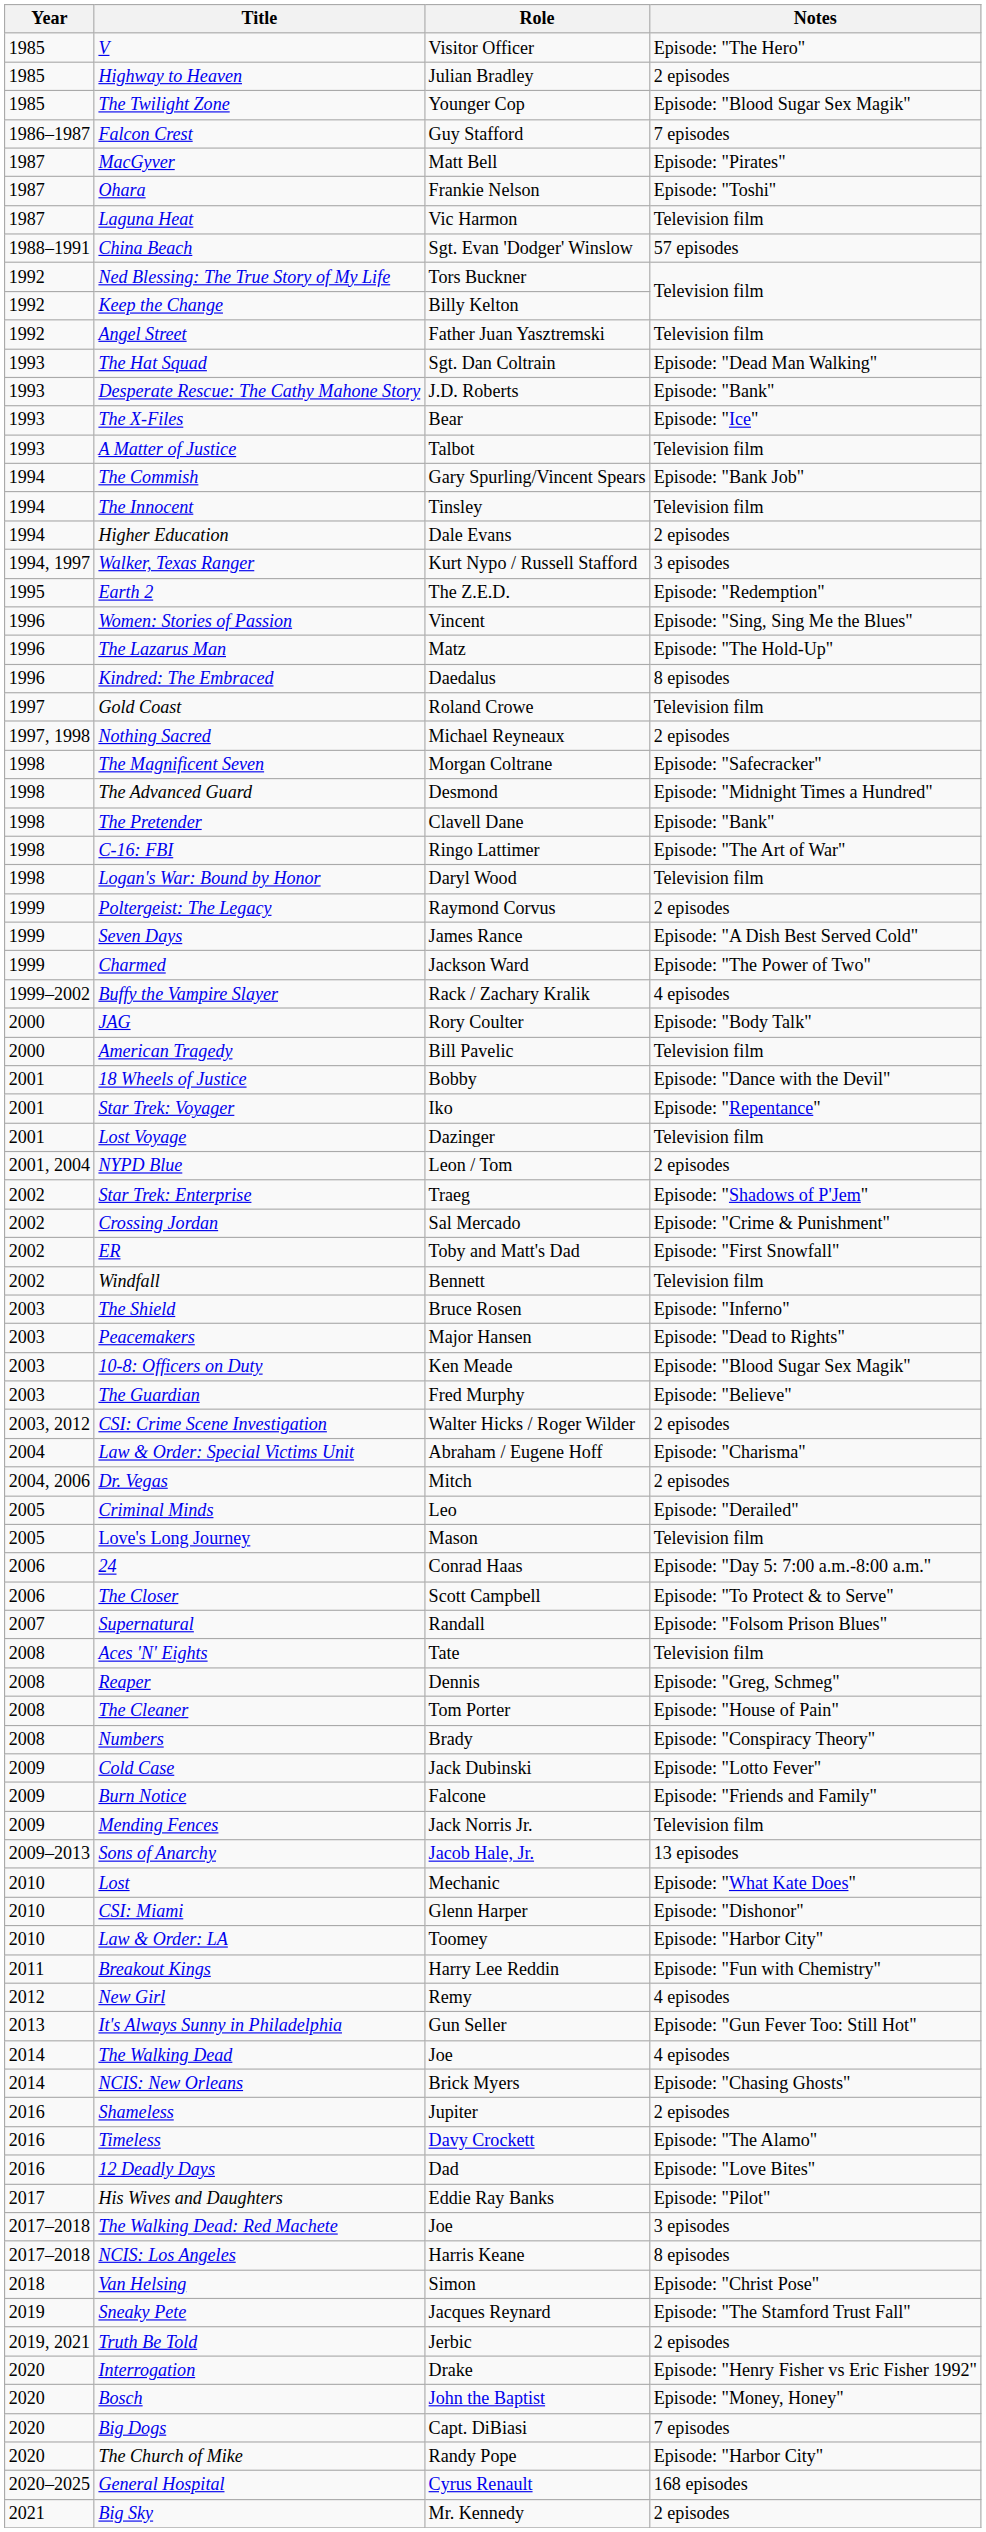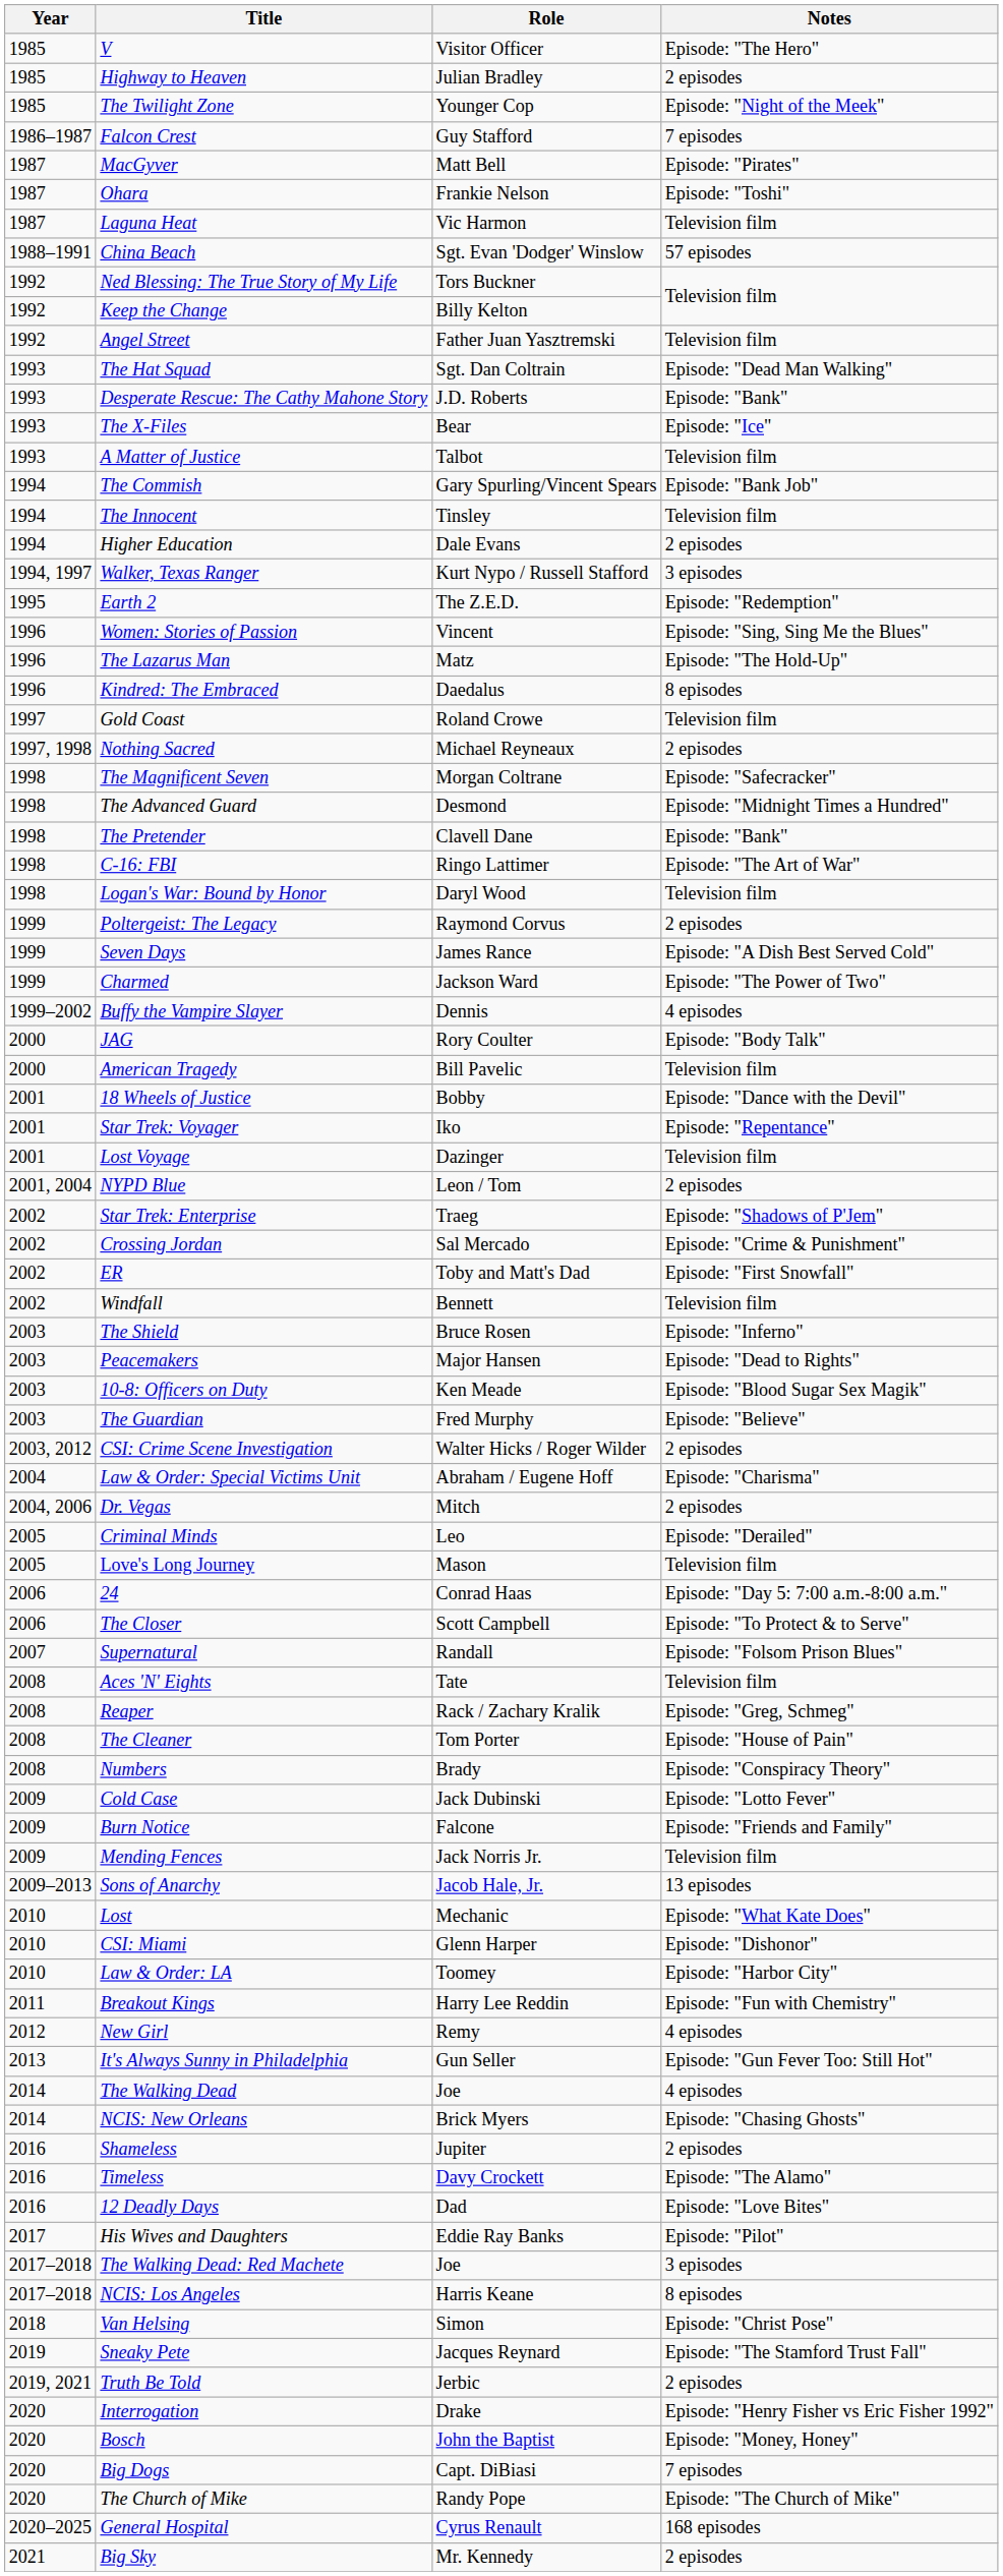The Twilight Zone | Notes: Episode: "Blood Sugar Sex Magik" -> Episode: "Night of the Meek"
Buffy the Vampire Slayer | Role: Rack / Zachary Kralik -> Dennis
Reaper | Role: Dennis -> Rack / Zachary Kralik
The Church of Mike | Notes: Episode: "Harbor City" -> Episode: "The Church of Mike"
